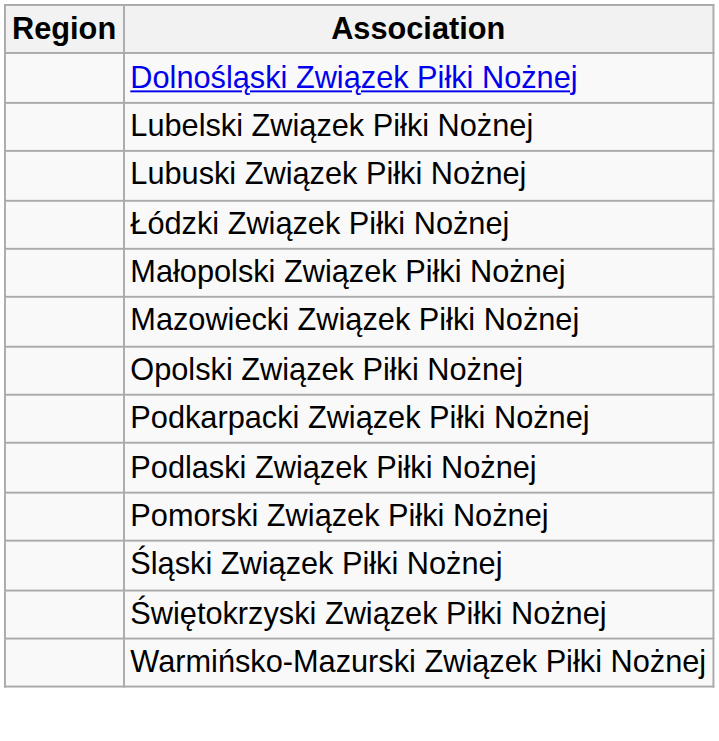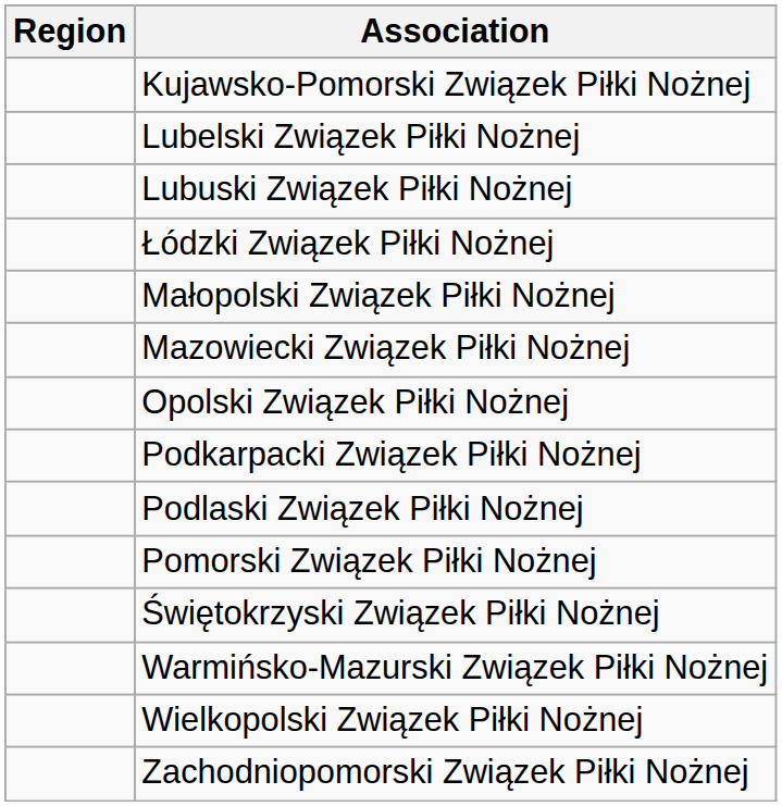- row: Dolnośląski Związek Piłki Nożnej
+ row: Kujawsko-Pomorski Związek Piłki Nożnej
- row: Śląski Związek Piłki Nożnej
+ row: Wielkopolski Związek Piłki Nożnej
+ row: Zachodniopomorski Związek Piłki Nożnej
